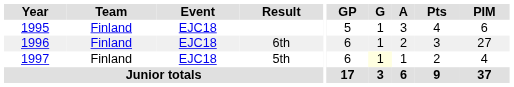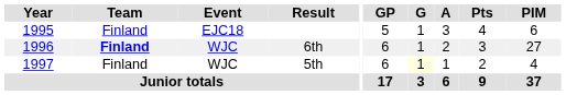6th | Team: normal -> bold
6th | Event: EJC18 -> WJC
5th | Event: EJC18 -> WJC
